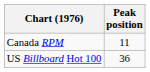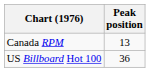Canada RPM | Peak position: 11 -> 13
